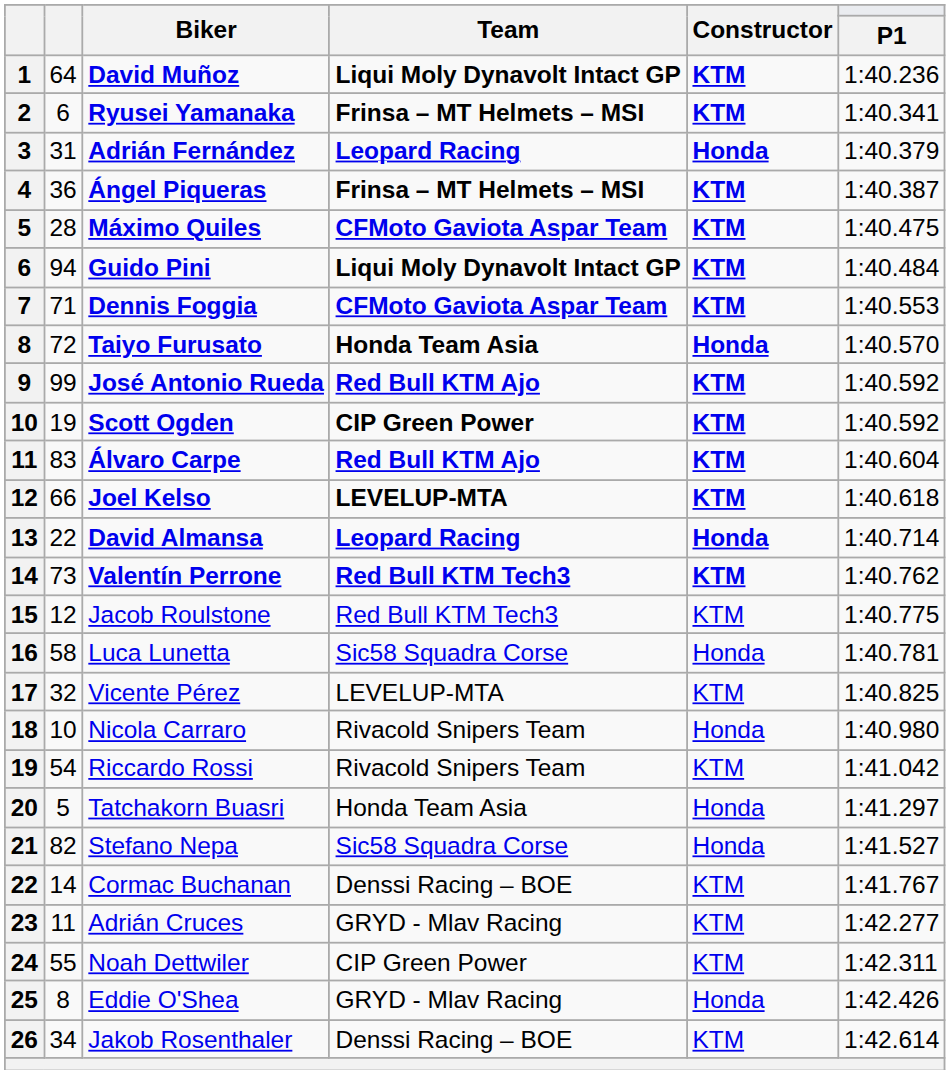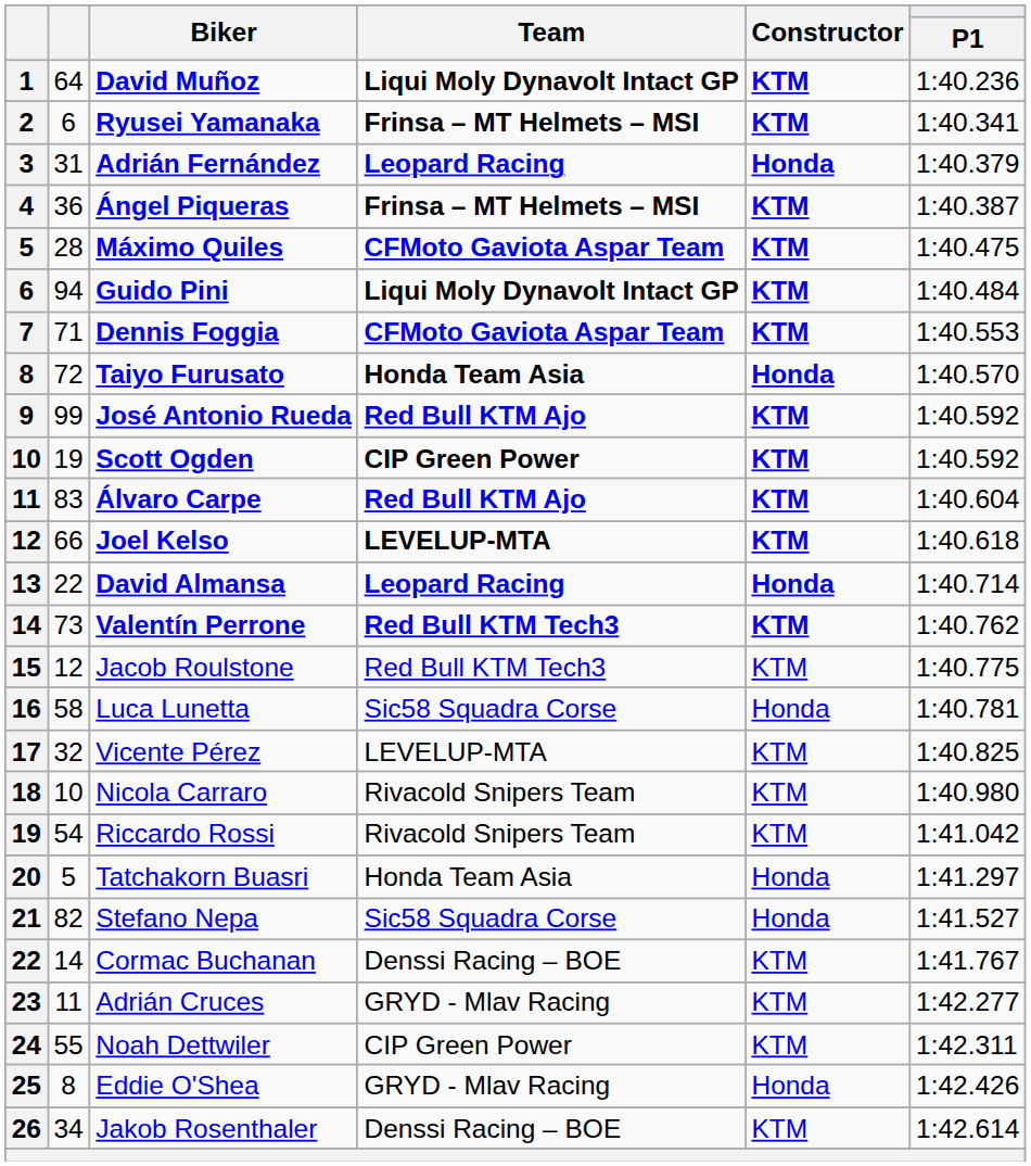Nicola Carraro | Constructor: Honda -> KTM
